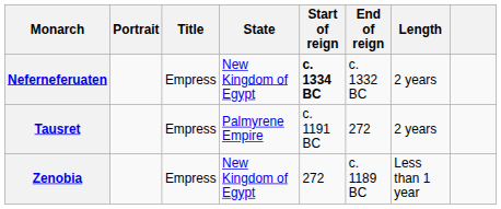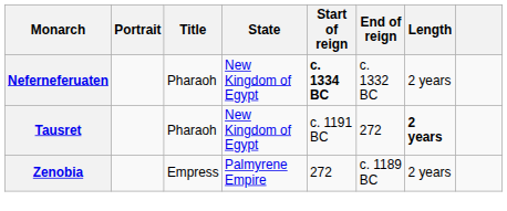Neferneferuaten | Title: Empress -> Pharaoh
Tausret | Title: Empress -> Pharaoh
Tausret | State: Palmyrene Empire -> New Kingdom of Egypt
Tausret | Length: normal -> bold
Zenobia | State: New Kingdom of Egypt -> Palmyrene Empire
Zenobia | Length: Less than 1 year -> 2 years
